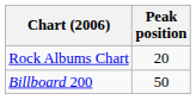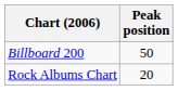rows swapped: Billboard 200 <-> Rock Albums Chart
